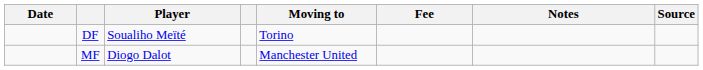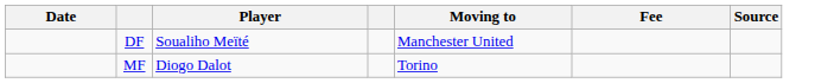- column: Notes
DF | Moving to: Torino -> Manchester United
MF | Moving to: Manchester United -> Torino
